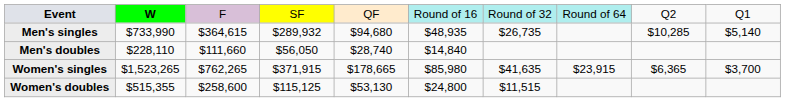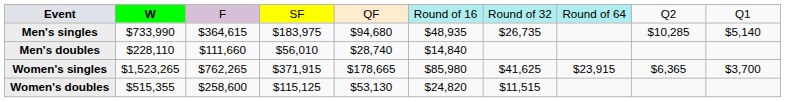Men's singles | column 4: $289,932 -> $183,975
Men's doubles | column 4: $56,050 -> $56,010
Women's singles | column 7: $41,635 -> $41,625
Women's doubles | column 6: $24,800 -> $24,820
